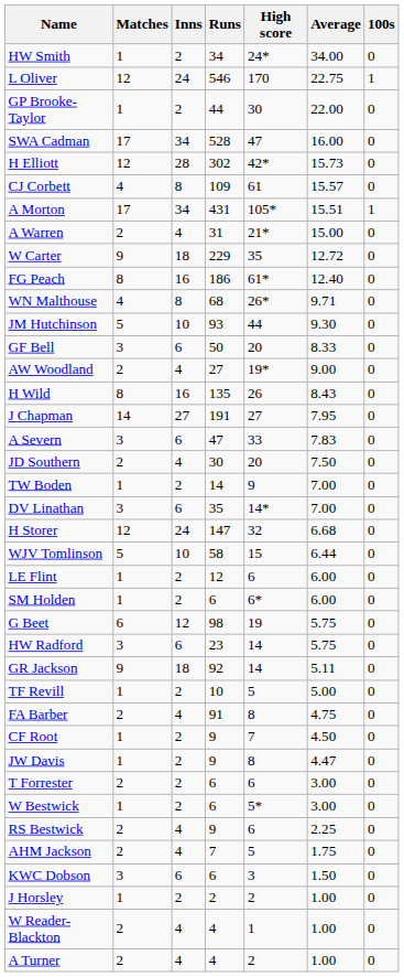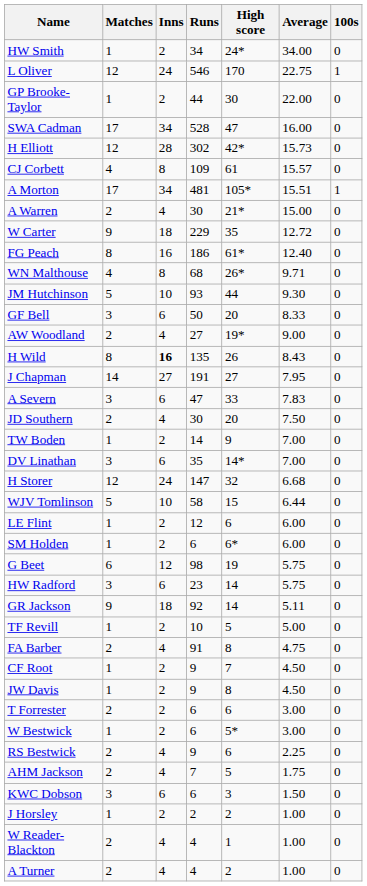A Morton | Runs: 431 -> 481
A Warren | Runs: 31 -> 30
H Wild | Inns: normal -> bold
JW Davis | Average: 4.47 -> 4.50
